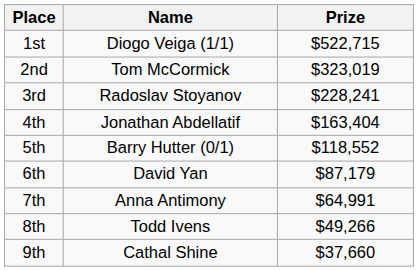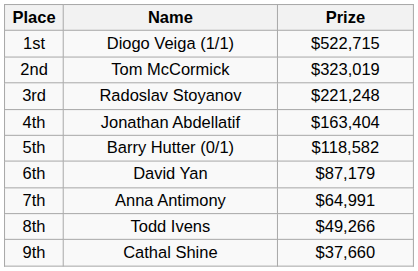3rd | Prize: $228,241 -> $221,248
5th | Prize: $118,552 -> $118,582
